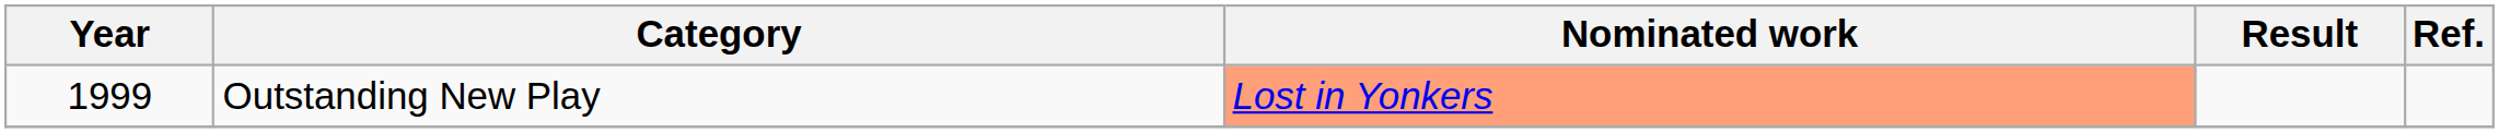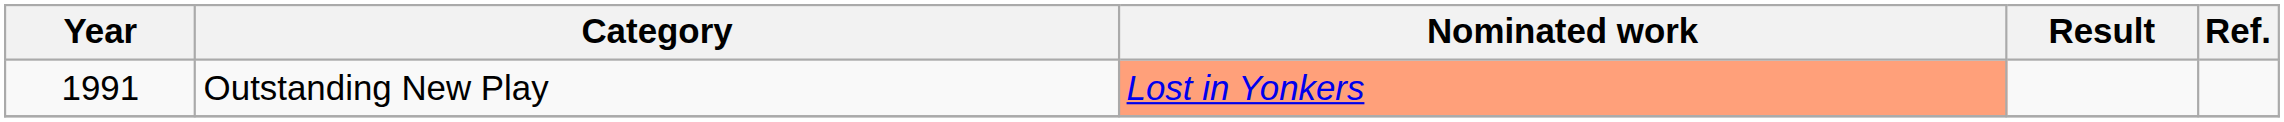Outstanding New Play | Year: 1999 -> 1991
